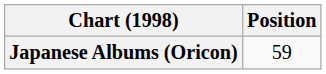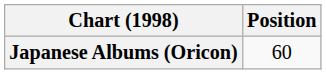Japanese Albums (Oricon) | Position: 59 -> 60
